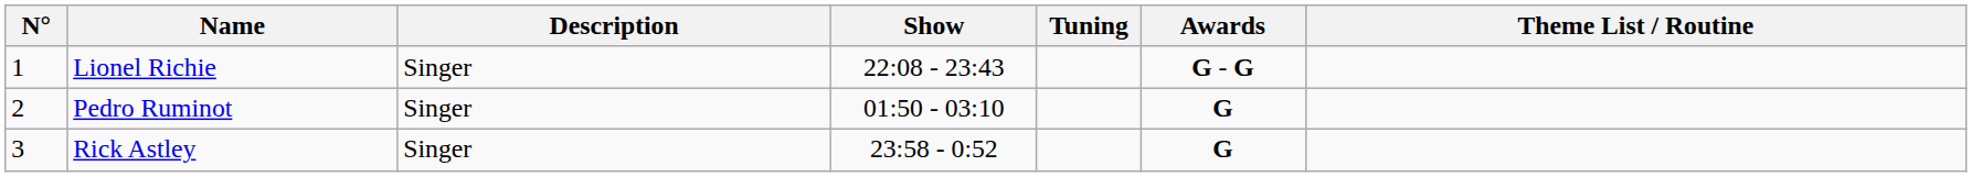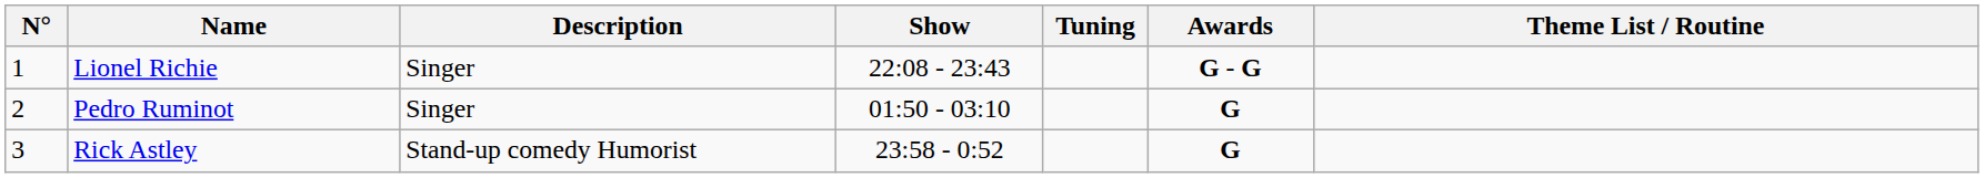Rick Astley | Description: Singer -> Stand-up comedy Humorist
